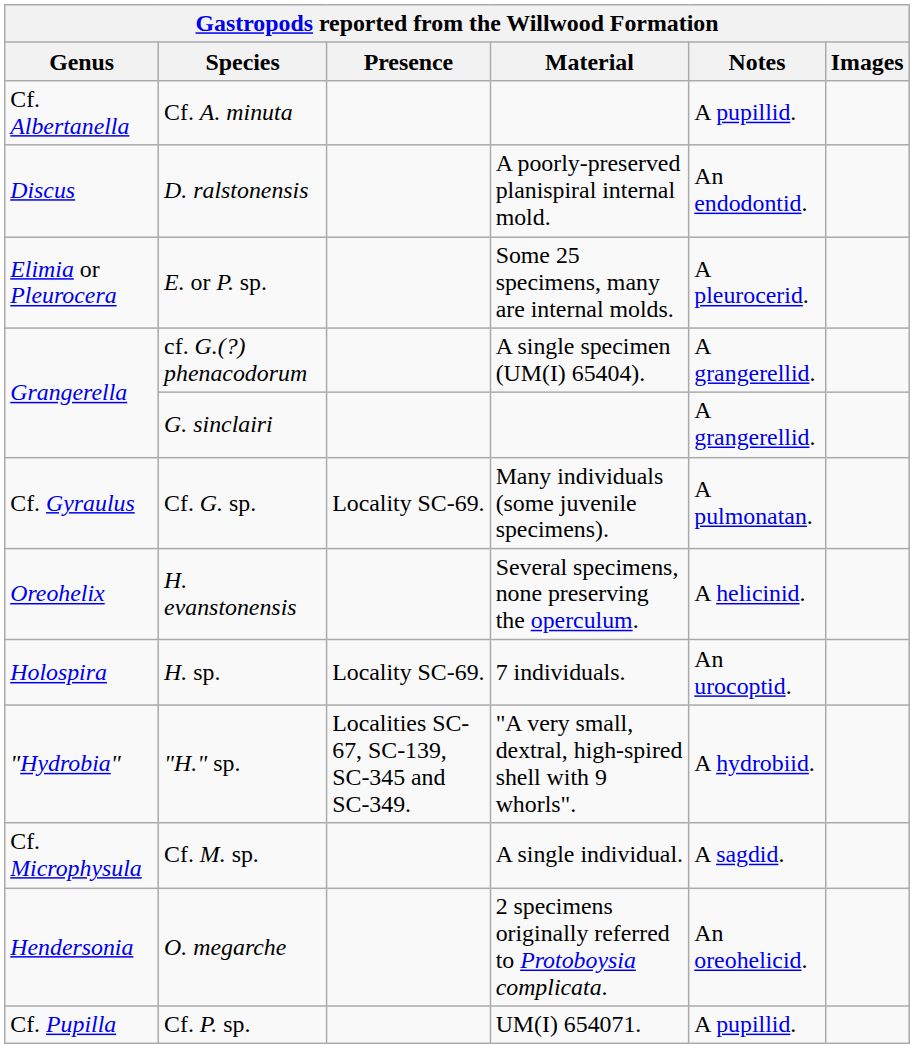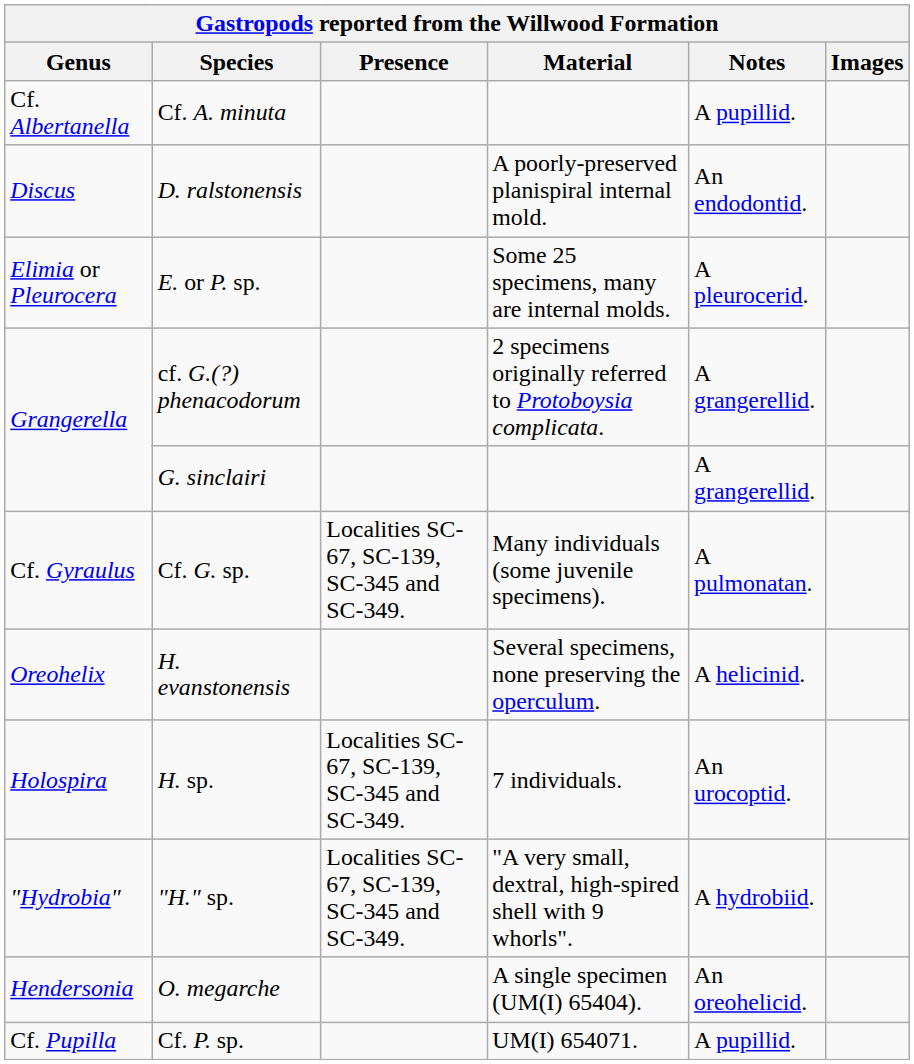cf. G.(?) phenacodorum | Material: A single specimen (UM(I) 65404). -> 2 specimens originally referred to Protoboysia complicata.
Cf. G. sp. | Presence: Locality SC-69. -> Localities SC-67, SC-139, SC-345 and SC-349.
H. sp. | Presence: Locality SC-69. -> Localities SC-67, SC-139, SC-345 and SC-349.
- row: Cf. Microphysula | Cf. M. sp. | A single individual. | A sagdid.
O. megarche | Material: 2 specimens originally referred to Protoboysia complicata. -> A single specimen (UM(I) 65404).
